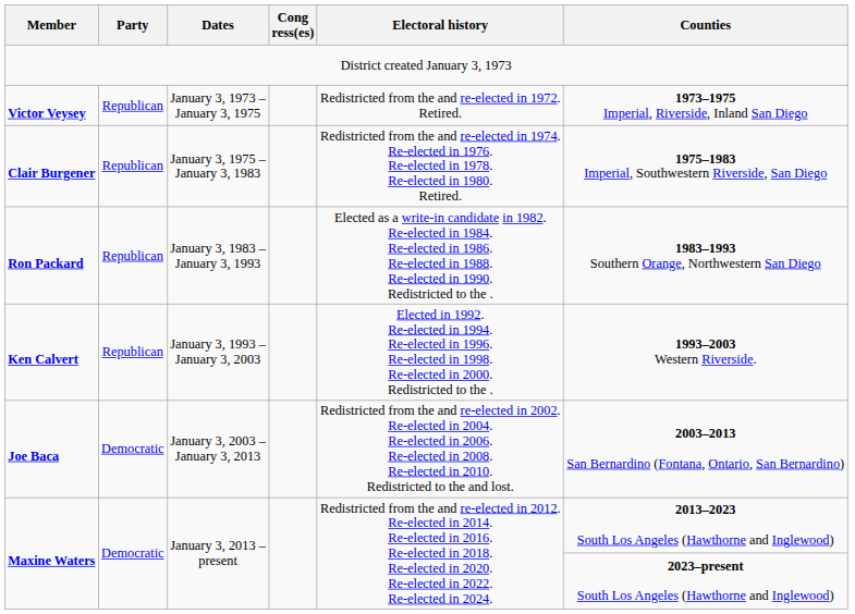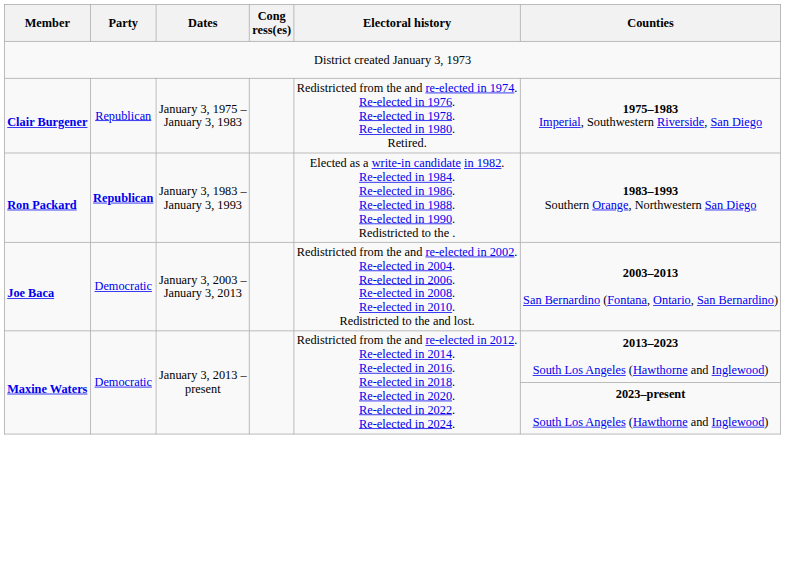- row: Victor Veysey | Republican | January 3, 1973 – January 3, 1975 | Redistricted from the and re-elected in 1972. Retired. | 1973–1975 Imperial, Riverside, Inland San Diego
Ron Packard | Party: normal -> bold
- row: Ken Calvert | Republican | January 3, 1993 – January 3, 2003 | Elected in 1992. Re-elected in 1994. Re-elected in 1996. Re-elected in 1998. Re-elected in 2000. Redistricted to the . | 1993–2003 Western Riverside.
